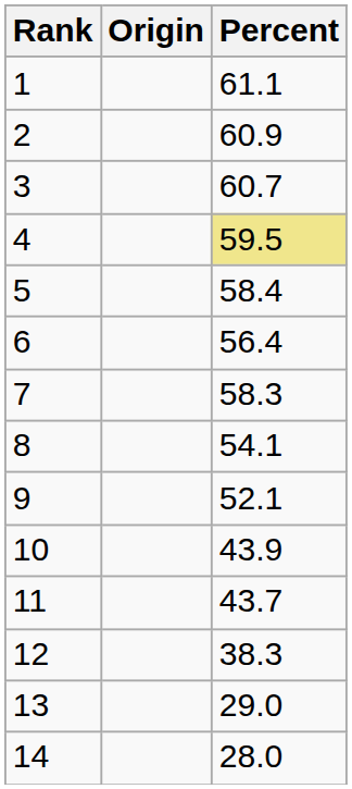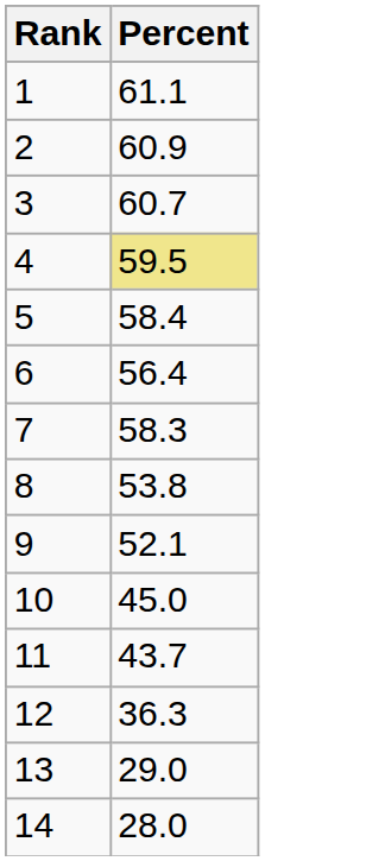- column: Origin
8 | Percent: 54.1 -> 53.8
10 | Percent: 43.9 -> 45.0
12 | Percent: 38.3 -> 36.3
